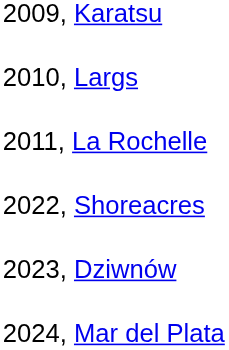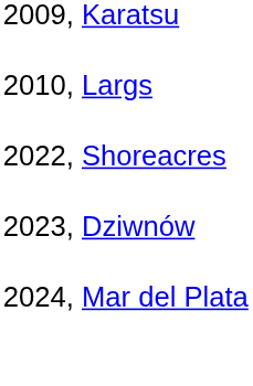- row: 2011, La Rochelle
